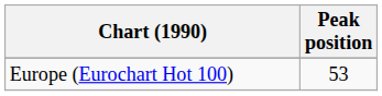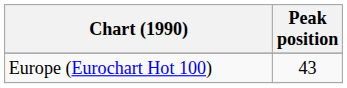Europe (Eurochart Hot 100) | Peak position: 53 -> 43
